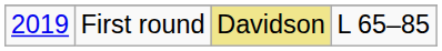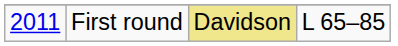First round | column 1: 2019 -> 2011
